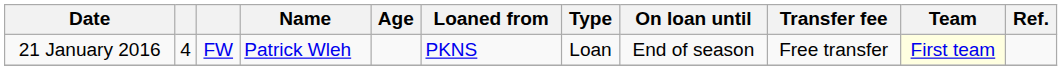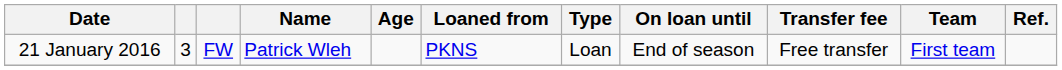21 January 2016 | column 2: 4 -> 3
21 January 2016 | Team: lightyellow background -> no background
